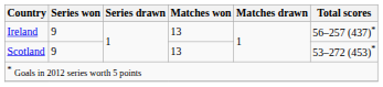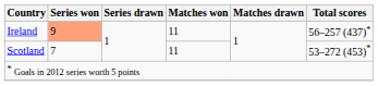Ireland | Series won: no background -> lightsalmon background
Ireland | Matches won: 13 -> 11
Scotland | Series won: 9 -> 7
Scotland | Matches won: 13 -> 11
